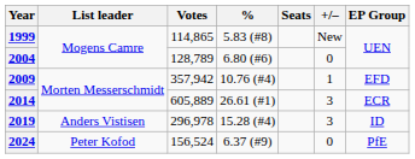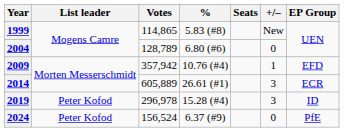2019 | List leader: Anders Vistisen -> Peter Kofod
